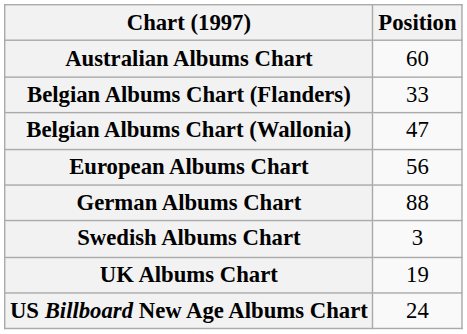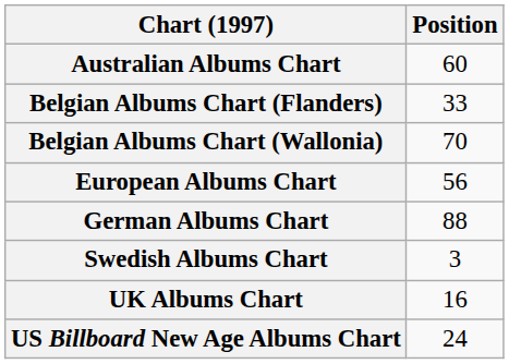Belgian Albums Chart (Wallonia) | Position: 47 -> 70
UK Albums Chart | Position: 19 -> 16
